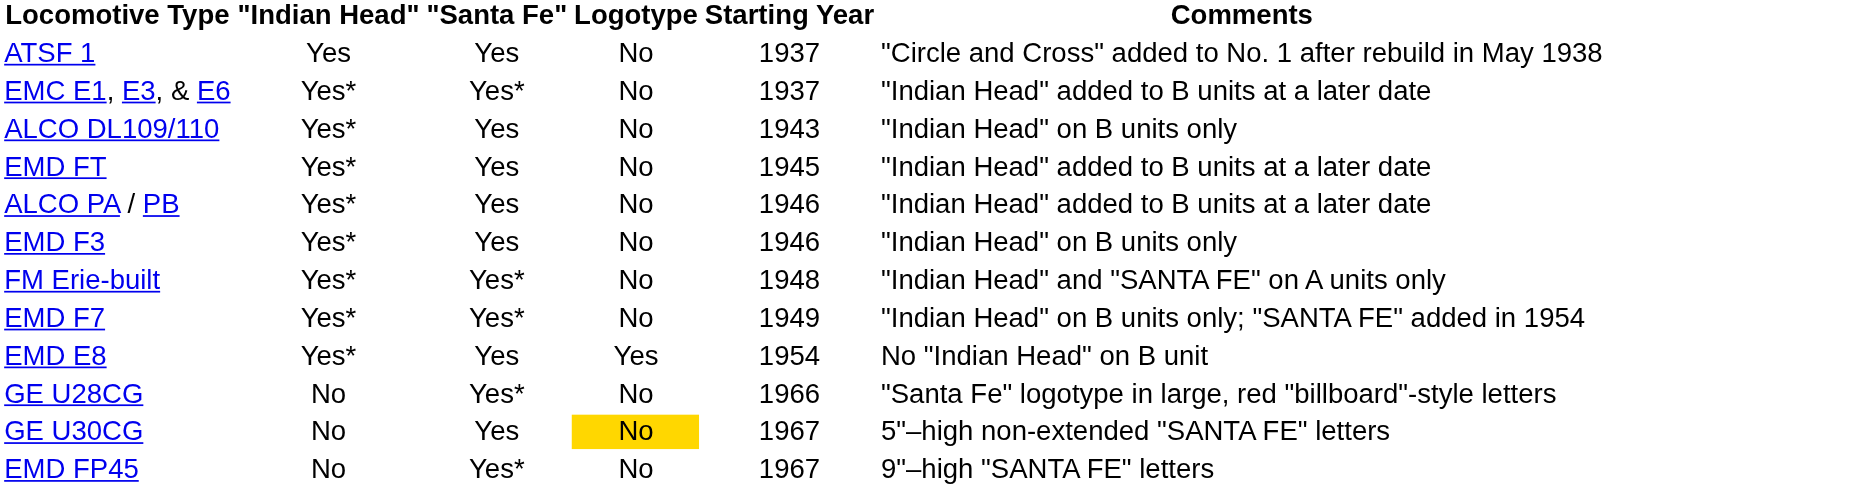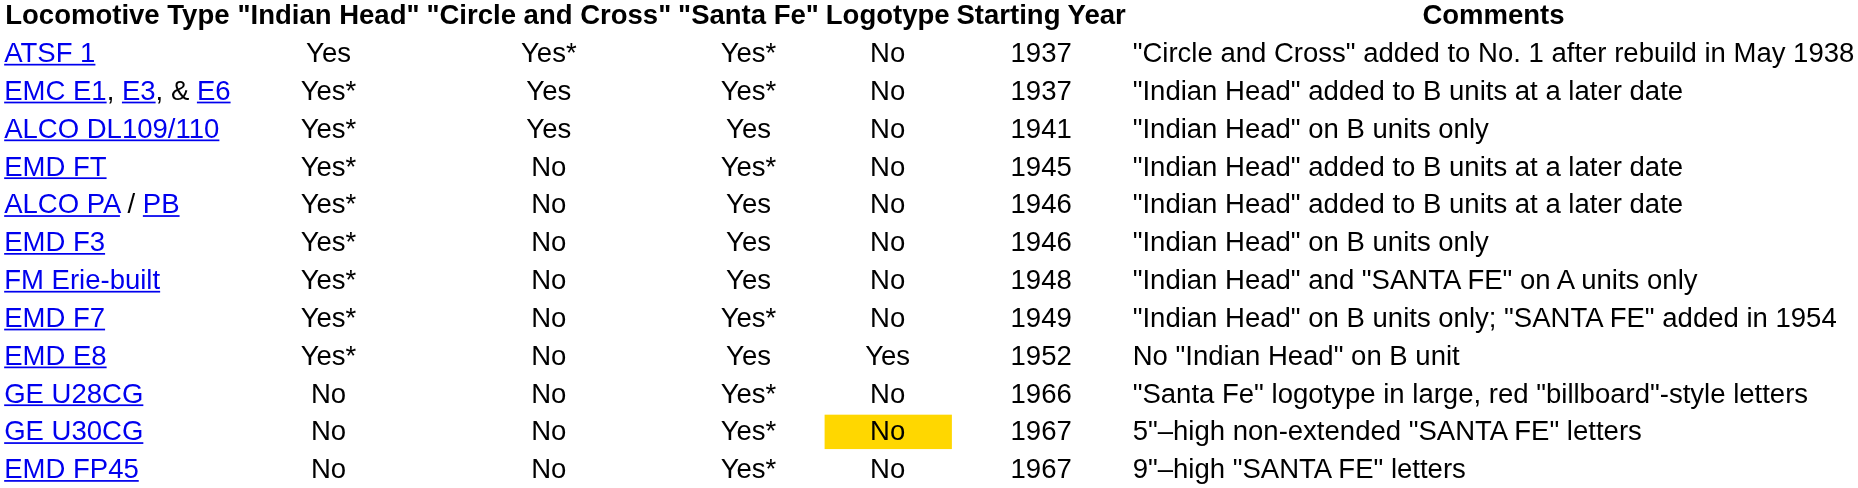+ column: "Circle and Cross" | Yes* | Yes | Yes | No | No | No | No | No | No | No | No | No
ATSF 1 | "Santa Fe": Yes -> Yes*
ALCO DL109/110 | Starting Year: 1943 -> 1941
EMD FT | "Santa Fe": Yes -> Yes*
FM Erie-built | "Santa Fe": Yes* -> Yes
EMD E8 | Starting Year: 1954 -> 1952
GE U30CG | "Santa Fe": Yes -> Yes*
